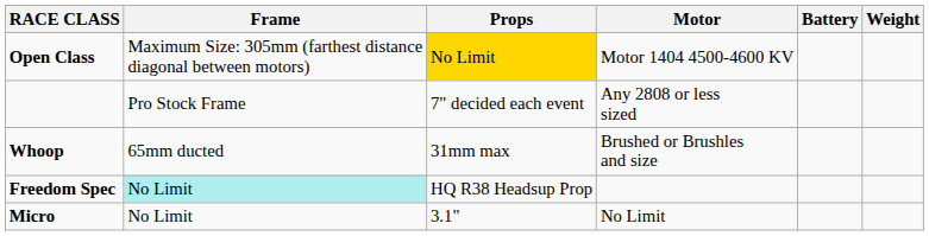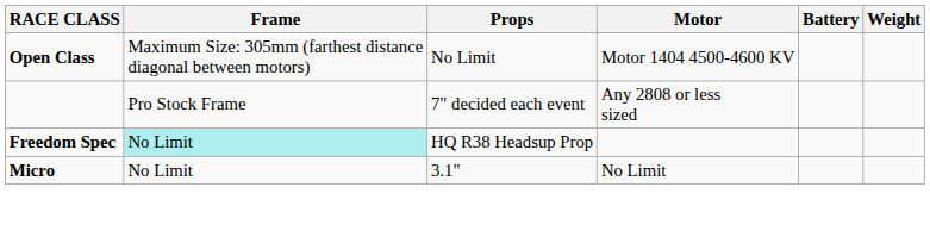Open Class | Props: gold background -> no background
- row: Whoop | 65mm ducted | 31mm max | Brushed or Brushles and size
